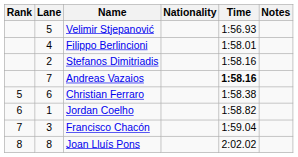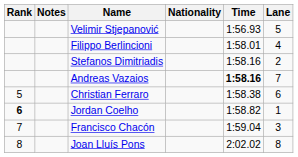columns swapped: Lane <-> Notes
Jordan Coelho | Rank: normal -> bold
